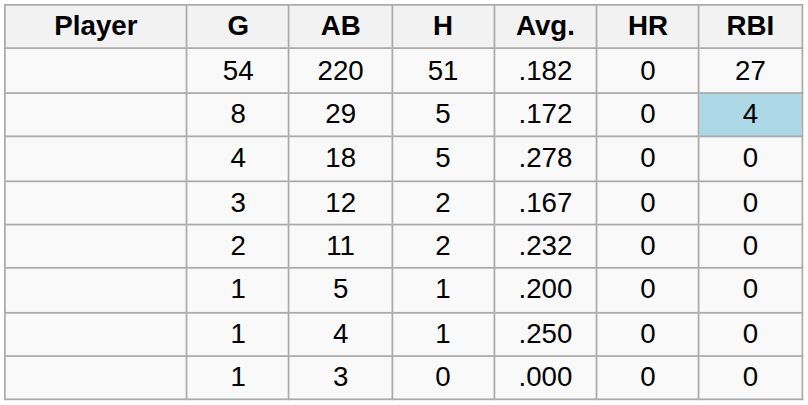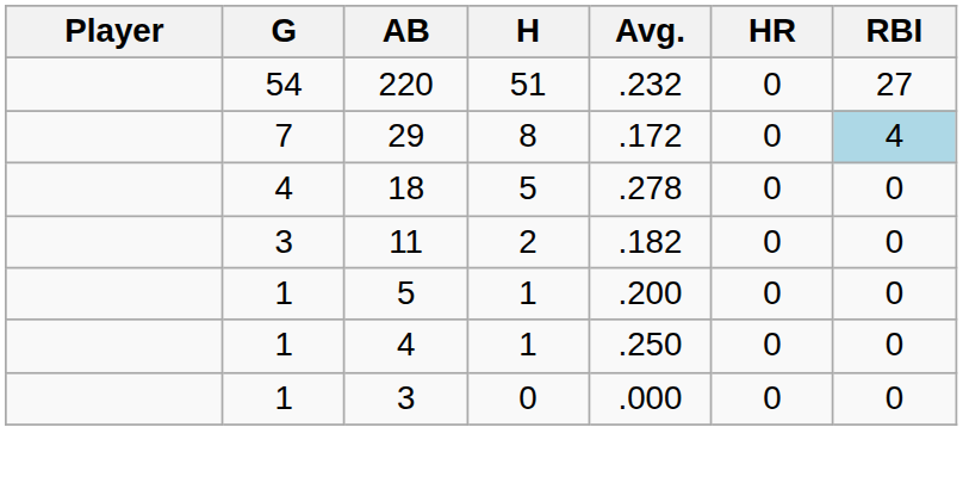220 | Avg.: .182 -> .232
29 | G: 8 -> 7
29 | H: 5 -> 8
- row: 3 | 12 | 2 | .167 | 0 | 0
11 | G: 2 -> 3
11 | Avg.: .232 -> .182
